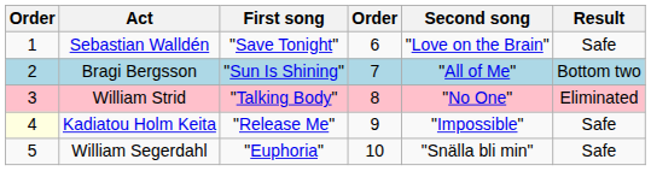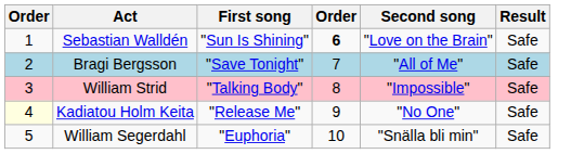Sebastian Walldén | First song: "Save Tonight" -> "Sun Is Shining"
Sebastian Walldén | column 4: normal -> bold
Bragi Bergsson | First song: "Sun Is Shining" -> "Save Tonight"
Bragi Bergsson | Result: Bottom two -> Safe
William Strid | Second song: "No One" -> "Impossible"
William Strid | Result: Eliminated -> Safe
Kadiatou Holm Keita | Second song: "Impossible" -> "No One"
